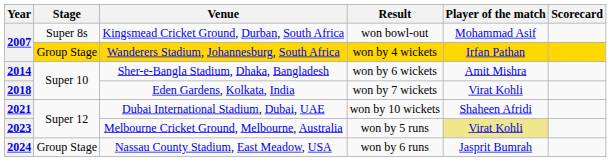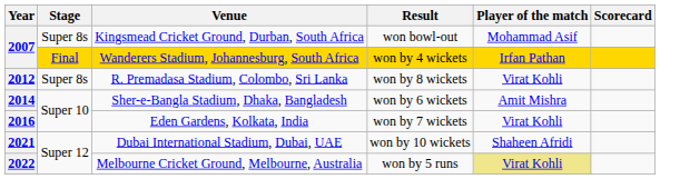Wanderers Stadium, Johannesburg, South Africa | Stage: Group Stage -> Final
+ row: 2012 | Super 8s | R. Premadasa Stadium, Colombo, Sri Lanka | won by 8 wickets | Virat Kohli
Eden Gardens, Kolkata, India | Year: 2018 -> 2016
Melbourne Cricket Ground, Melbourne, Australia | Year: 2023 -> 2022
- row: 2024 | Group Stage | Nassau County Stadium, East Meadow, USA | won by 6 runs | Jasprit Bumrah
